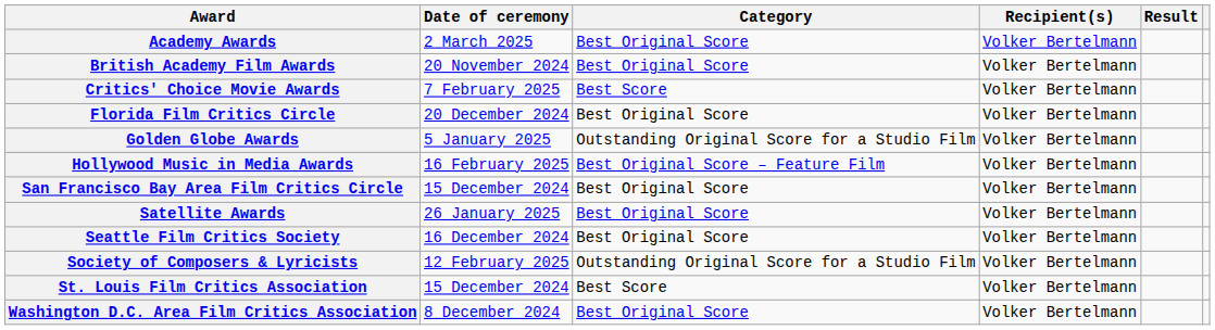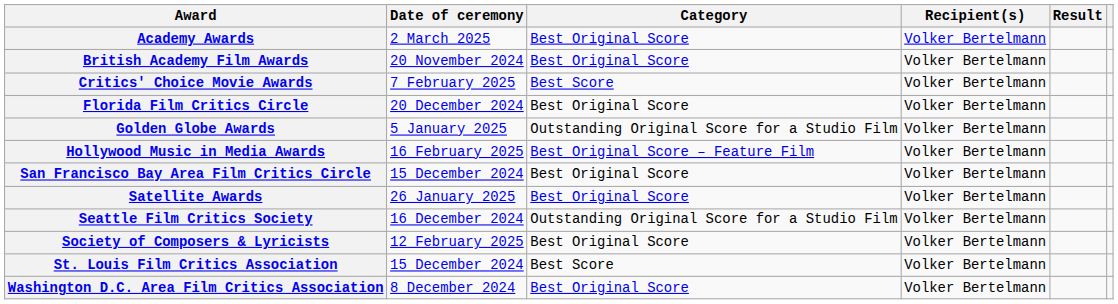Seattle Film Critics Society | Category: Best Original Score -> Outstanding Original Score for a Studio Film
Society of Composers & Lyricists | Category: Outstanding Original Score for a Studio Film -> Best Original Score
